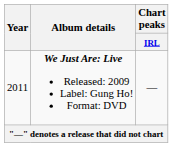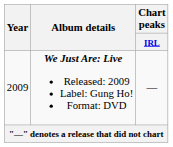We Just Are: Live Released: 2009 Label: Gung Ho! Format: DVD | Year: 2011 -> 2009
